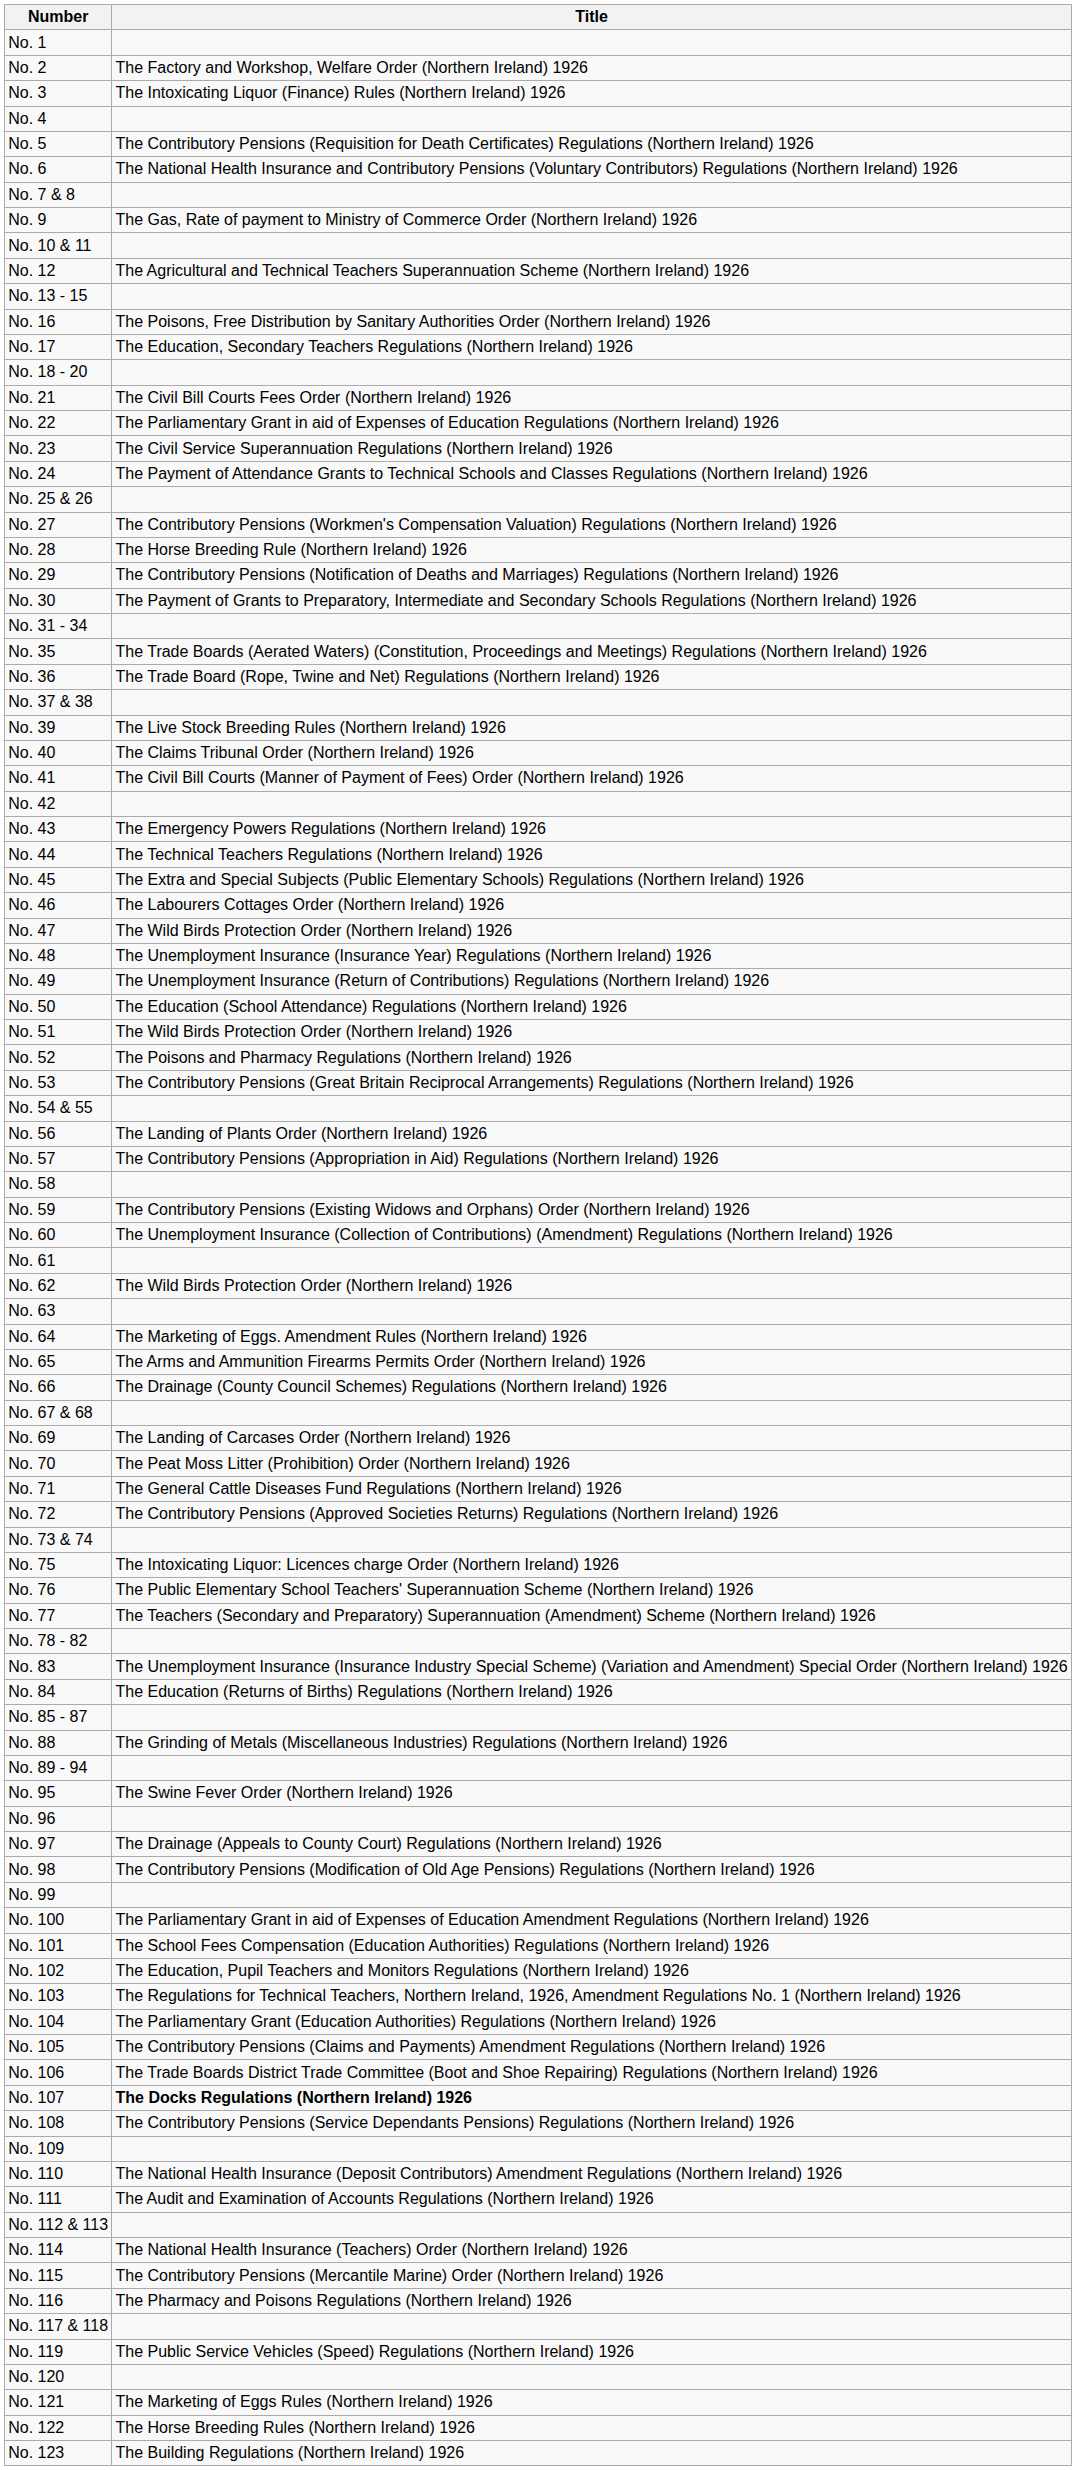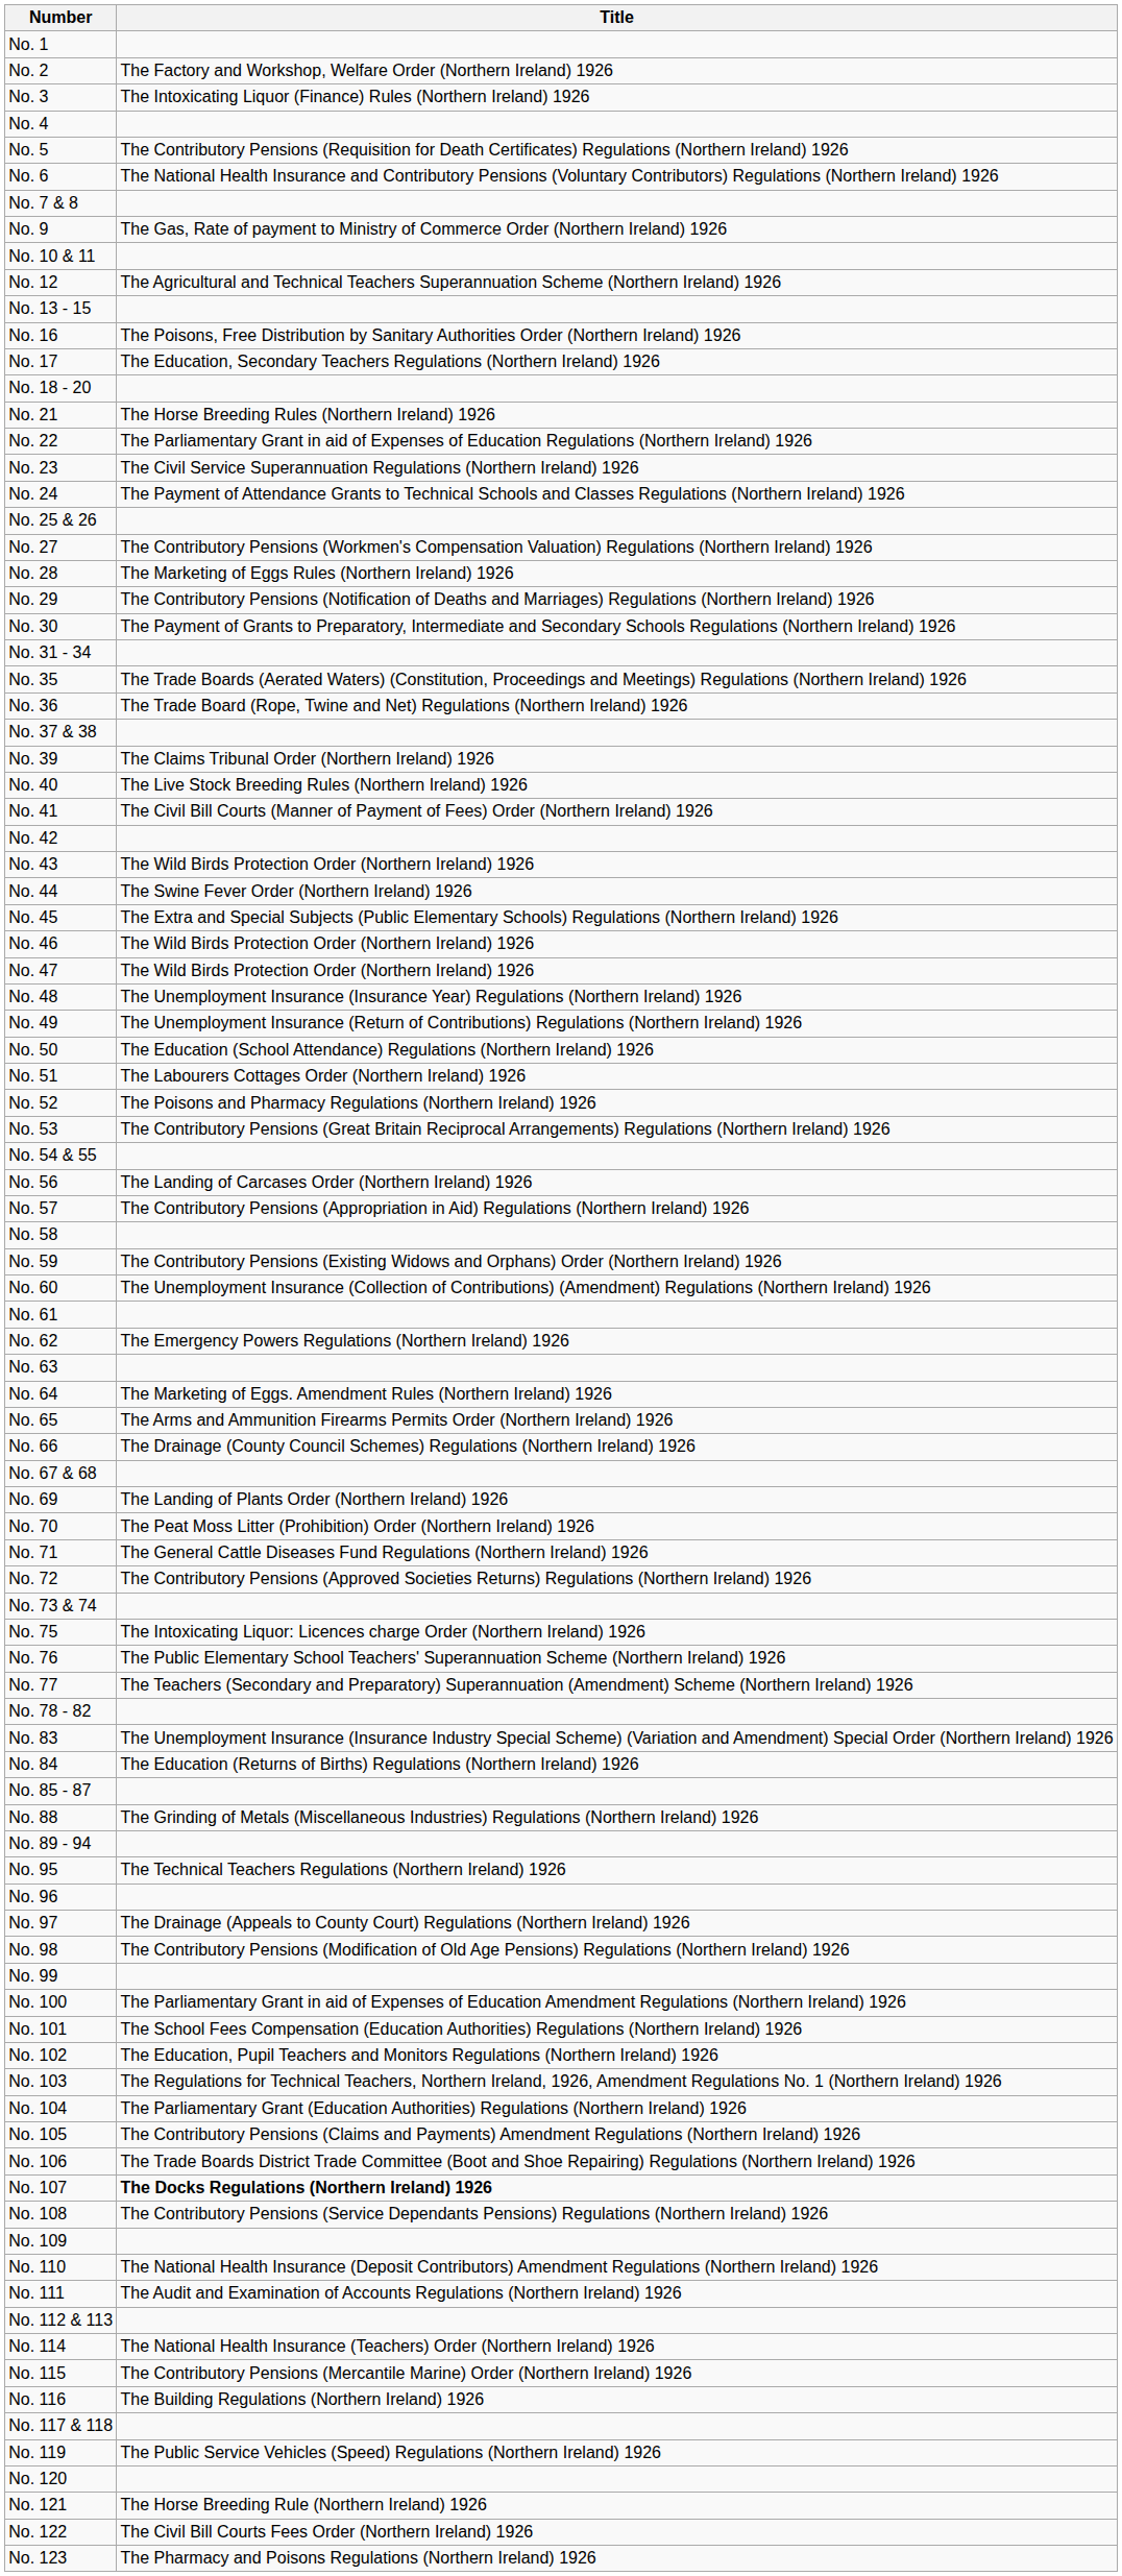No. 21 | Title: The Civil Bill Courts Fees Order (Northern Ireland) 1926 -> The Horse Breeding Rules (Northern Ireland) 1926
No. 28 | Title: The Horse Breeding Rule (Northern Ireland) 1926 -> The Marketing of Eggs Rules (Northern Ireland) 1926
No. 39 | Title: The Live Stock Breeding Rules (Northern Ireland) 1926 -> The Claims Tribunal Order (Northern Ireland) 1926
No. 40 | Title: The Claims Tribunal Order (Northern Ireland) 1926 -> The Live Stock Breeding Rules (Northern Ireland) 1926
No. 43 | Title: The Emergency Powers Regulations (Northern Ireland) 1926 -> The Wild Birds Protection Order (Northern Ireland) 1926
No. 44 | Title: The Technical Teachers Regulations (Northern Ireland) 1926 -> The Swine Fever Order (Northern Ireland) 1926
No. 46 | Title: The Labourers Cottages Order (Northern Ireland) 1926 -> The Wild Birds Protection Order (Northern Ireland) 1926
No. 51 | Title: The Wild Birds Protection Order (Northern Ireland) 1926 -> The Labourers Cottages Order (Northern Ireland) 1926
No. 56 | Title: The Landing of Plants Order (Northern Ireland) 1926 -> The Landing of Carcases Order (Northern Ireland) 1926
No. 62 | Title: The Wild Birds Protection Order (Northern Ireland) 1926 -> The Emergency Powers Regulations (Northern Ireland) 1926
No. 69 | Title: The Landing of Carcases Order (Northern Ireland) 1926 -> The Landing of Plants Order (Northern Ireland) 1926
No. 95 | Title: The Swine Fever Order (Northern Ireland) 1926 -> The Technical Teachers Regulations (Northern Ireland) 1926
No. 116 | Title: The Pharmacy and Poisons Regulations (Northern Ireland) 1926 -> The Building Regulations (Northern Ireland) 1926
No. 121 | Title: The Marketing of Eggs Rules (Northern Ireland) 1926 -> The Horse Breeding Rule (Northern Ireland) 1926
No. 122 | Title: The Horse Breeding Rules (Northern Ireland) 1926 -> The Civil Bill Courts Fees Order (Northern Ireland) 1926
No. 123 | Title: The Building Regulations (Northern Ireland) 1926 -> The Pharmacy and Poisons Regulations (Northern Ireland) 1926
